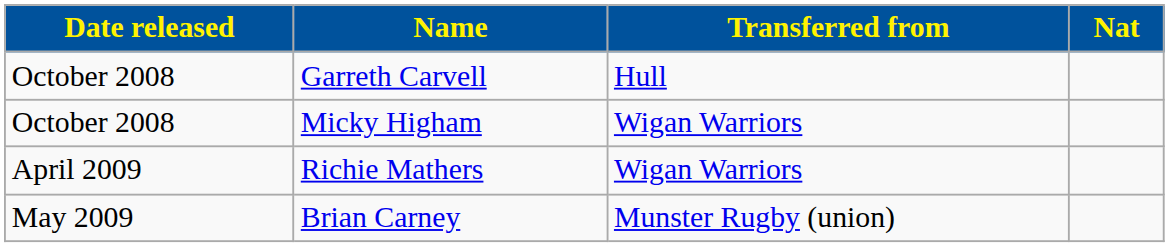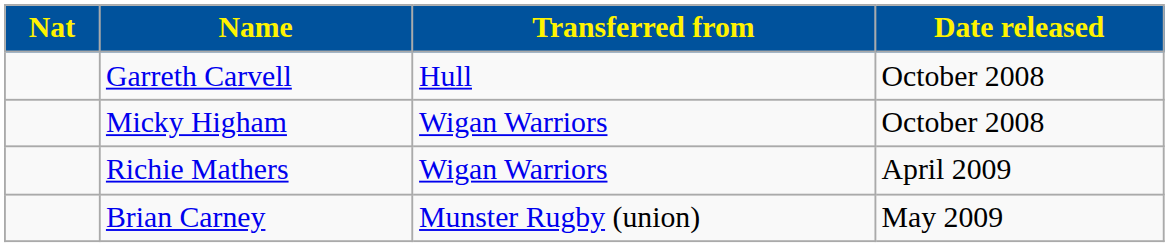columns swapped: Nat <-> Date released
